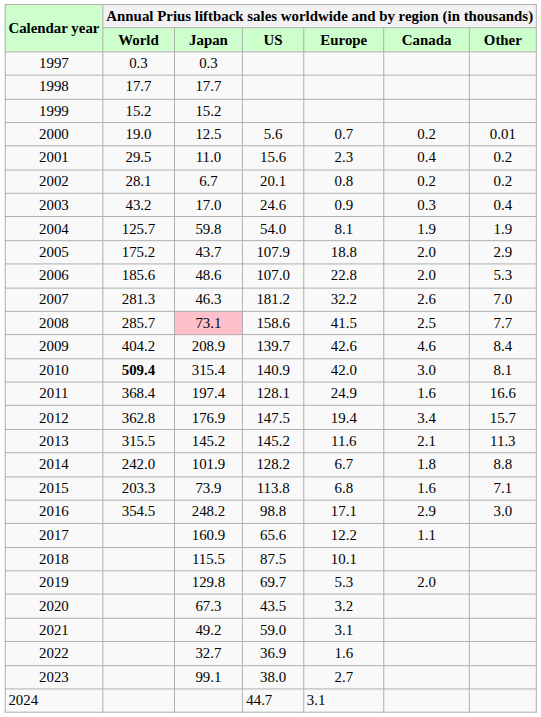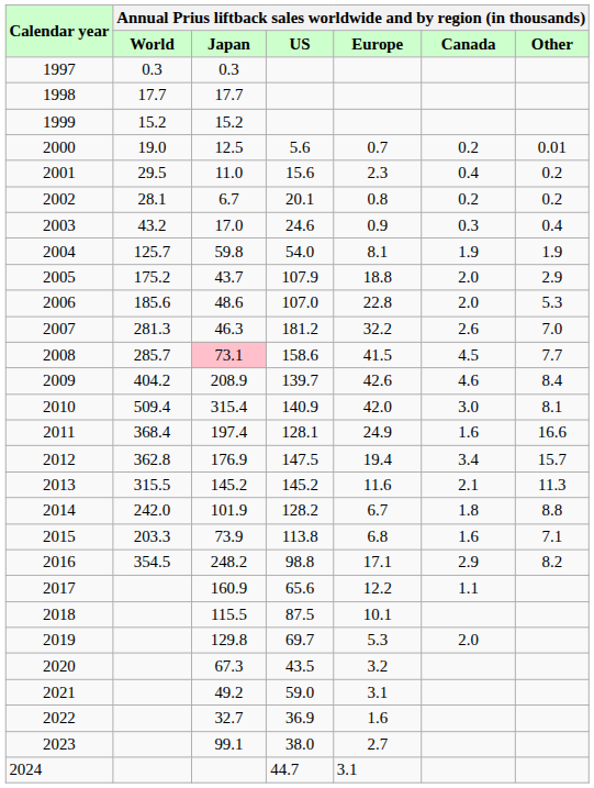2008 | column 6: 2.5 -> 4.5
2010 | column 2: bold -> normal
2016 | column 7: 3.0 -> 8.2
